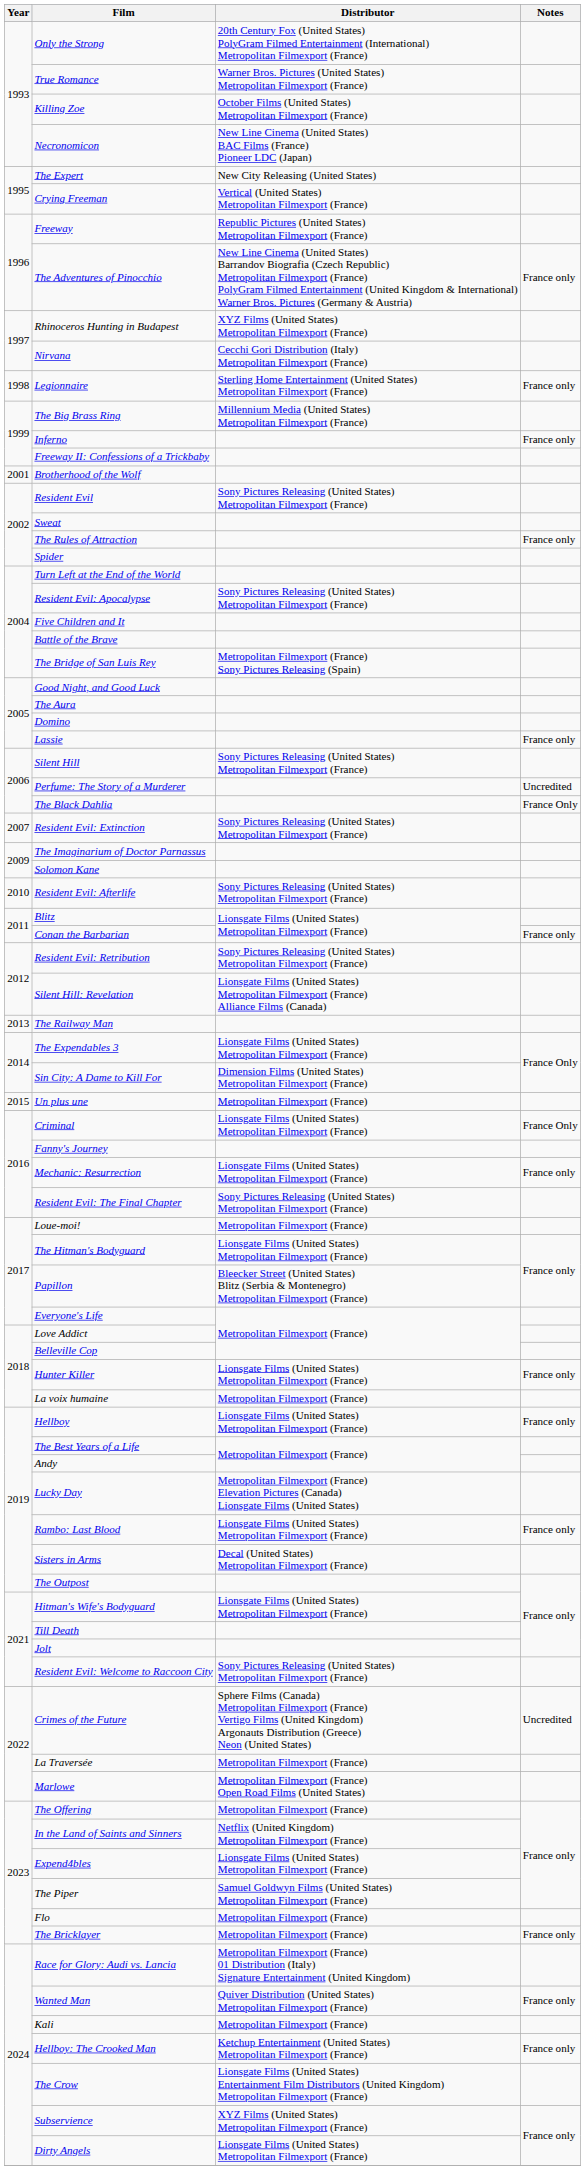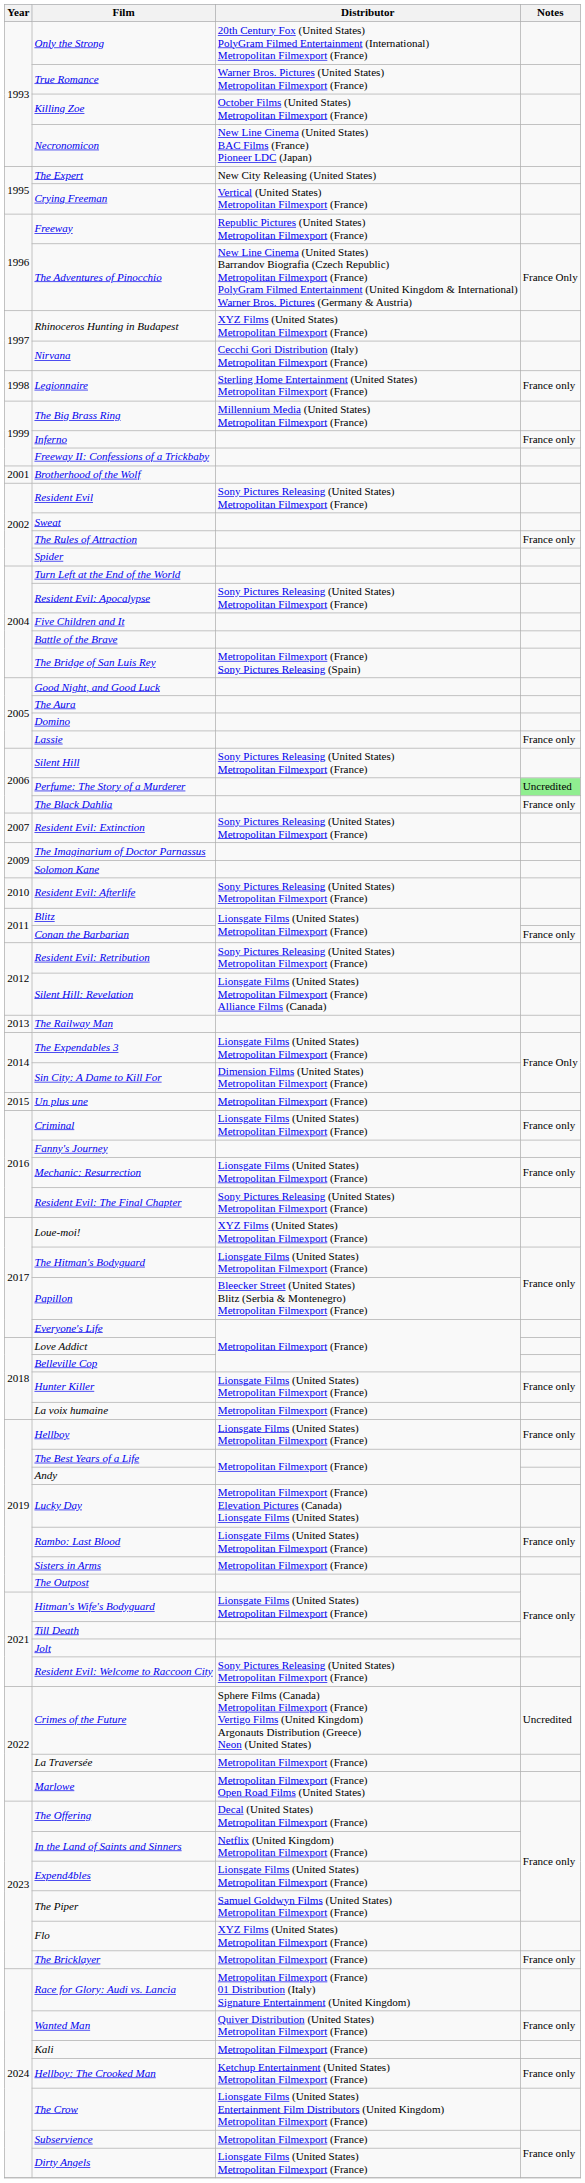The Adventures of Pinocchio | Notes: France only -> France Only
Perfume: The Story of a Murderer | Notes: no background -> lightgreen background
The Black Dahlia | Notes: France Only -> France only
Criminal | Notes: France Only -> France only
Loue-moi! | Distributor: Metropolitan Filmexport (France) -> XYZ Films (United States) Metropolitan Filmexport (France)
Sisters in Arms | Distributor: Decal (United States) Metropolitan Filmexport (France) -> Metropolitan Filmexport (France)
The Offering | Distributor: Metropolitan Filmexport (France) -> Decal (United States) Metropolitan Filmexport (France)
Flo | Distributor: Metropolitan Filmexport (France) -> XYZ Films (United States) Metropolitan Filmexport (France)
Subservience | Distributor: XYZ Films (United States) Metropolitan Filmexport (France) -> Metropolitan Filmexport (France)
